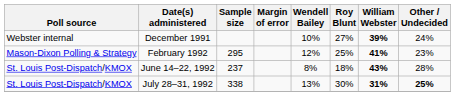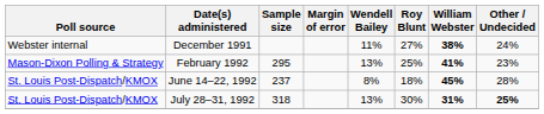December 1991 | Wendell Bailey: 10% -> 11%
December 1991 | William Webster: 39% -> 38%
February 1992 | Wendell Bailey: 12% -> 13%
June 14–22, 1992 | William Webster: 43% -> 45%
July 28–31, 1992 | Sample size: 338 -> 318
